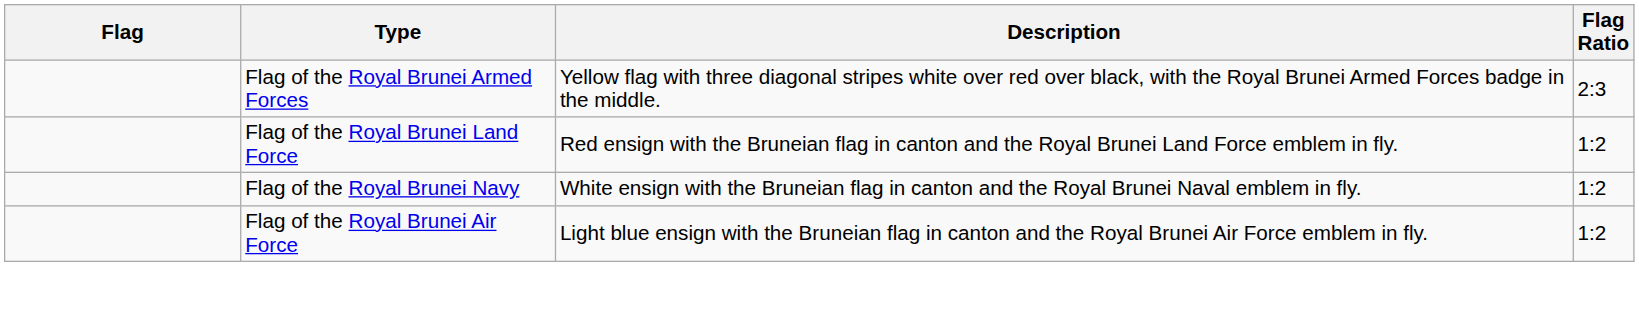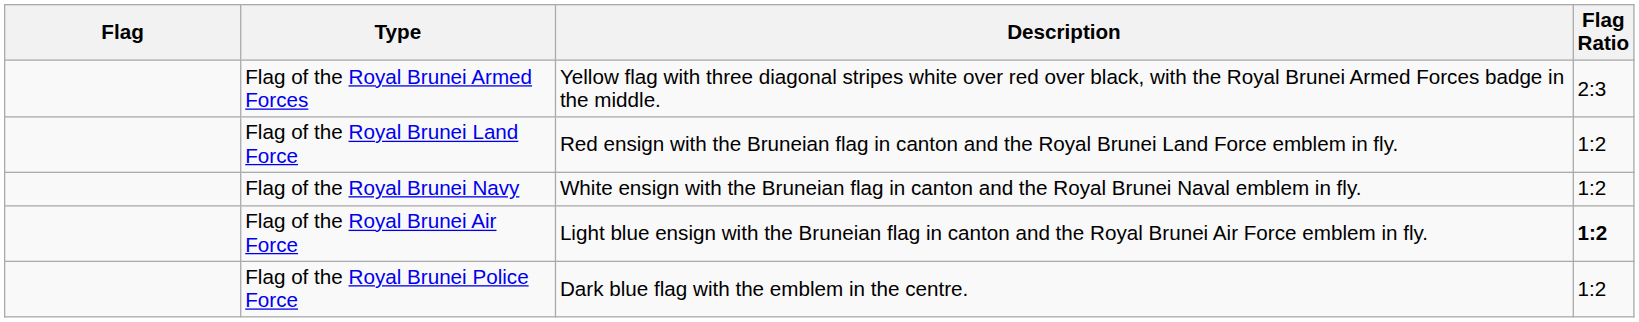Flag of the Royal Brunei Air Force | Flag Ratio: normal -> bold
+ row: Flag of the Royal Brunei Police Force | Dark blue flag with the emblem in the centre. | 1:2
